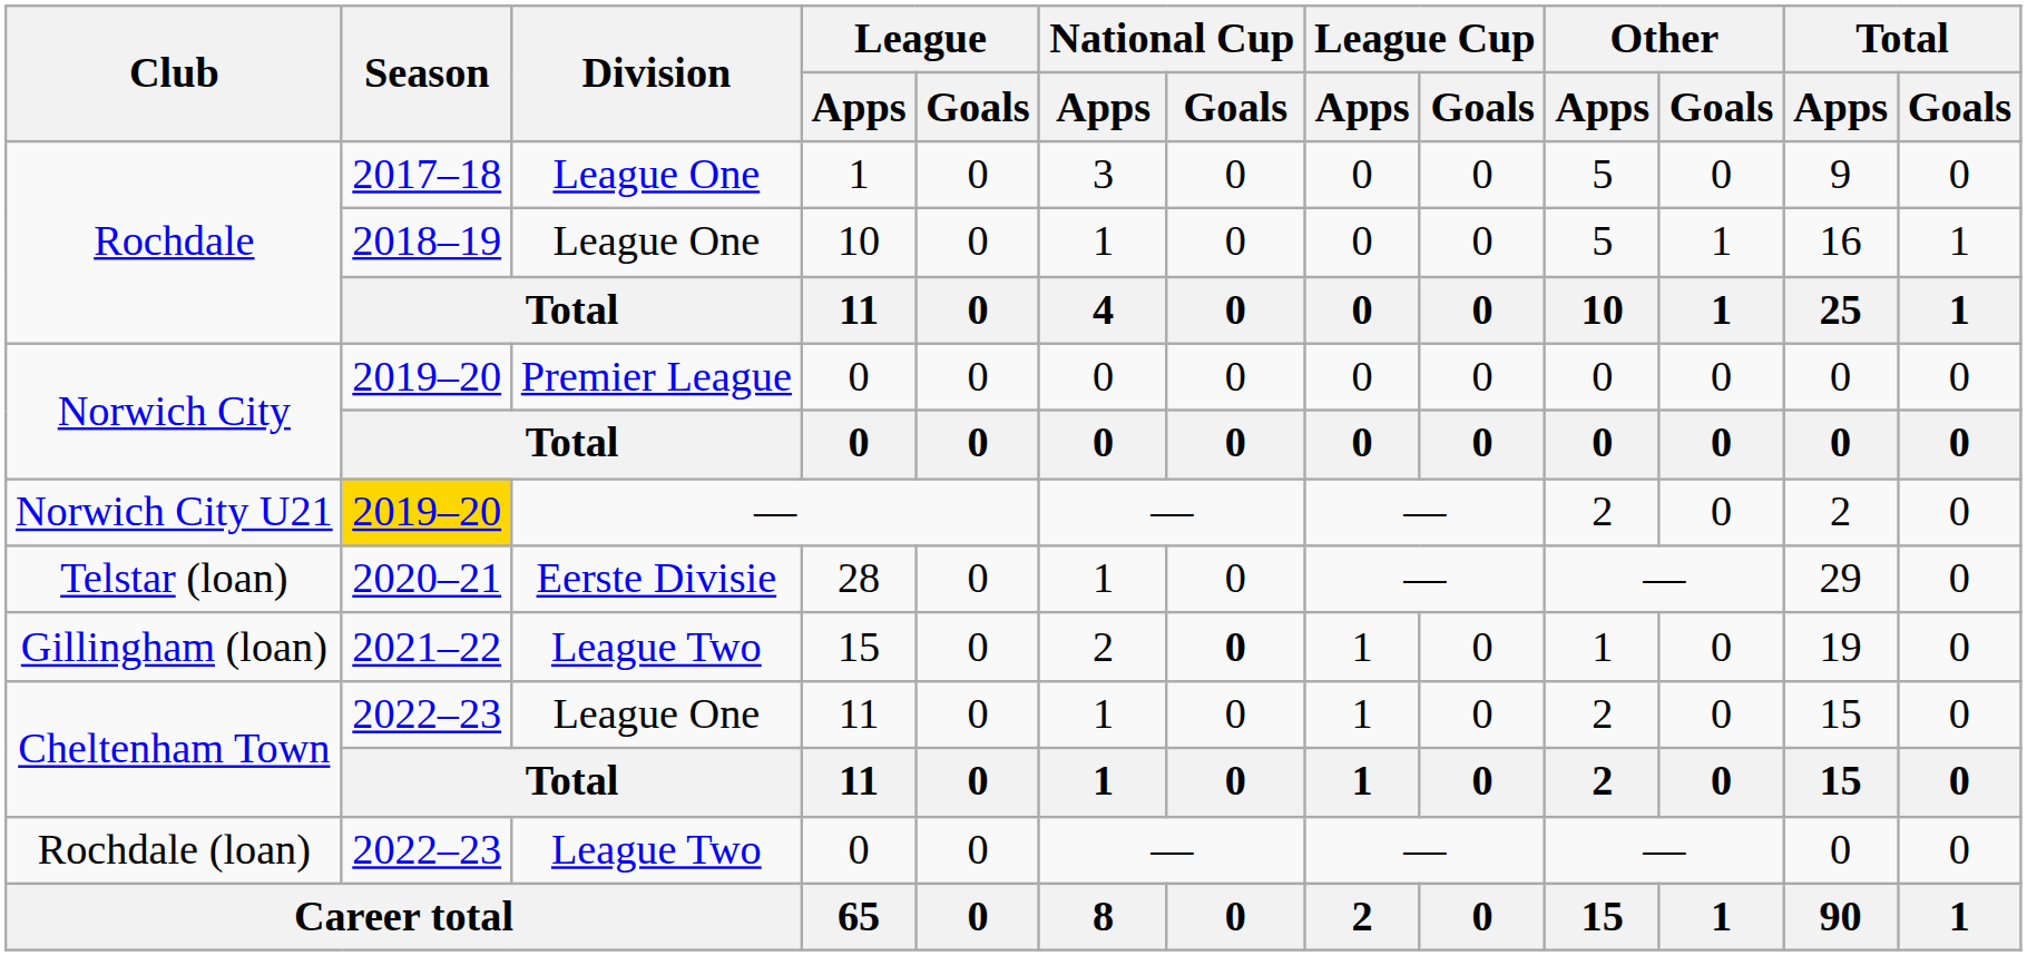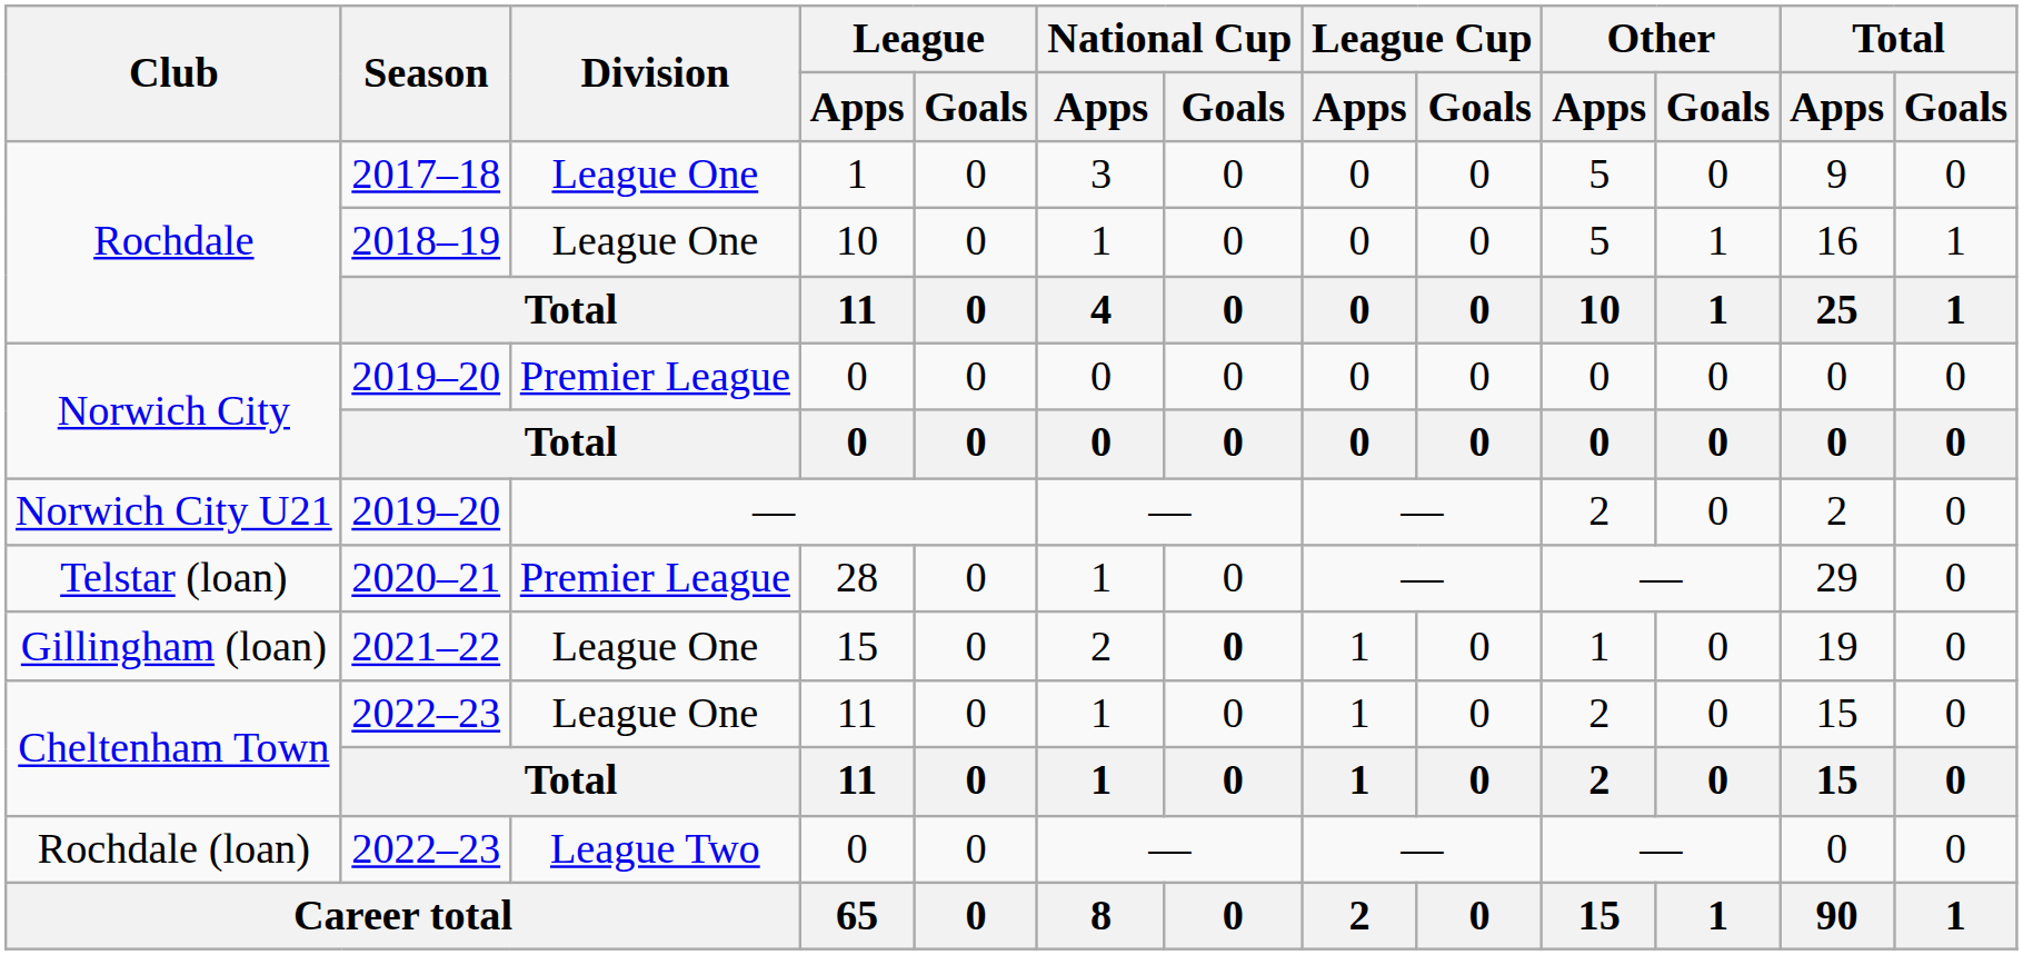Norwich City U21 | Season: gold background -> no background
Telstar (loan) | Division: Eerste Divisie -> Premier League
Gillingham (loan) | Division: League Two -> League One
